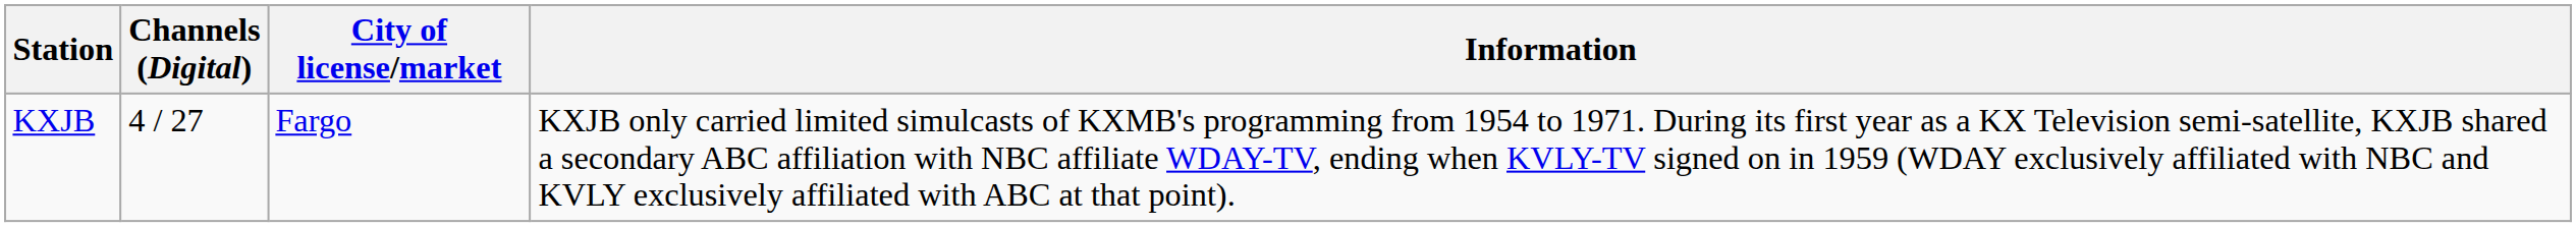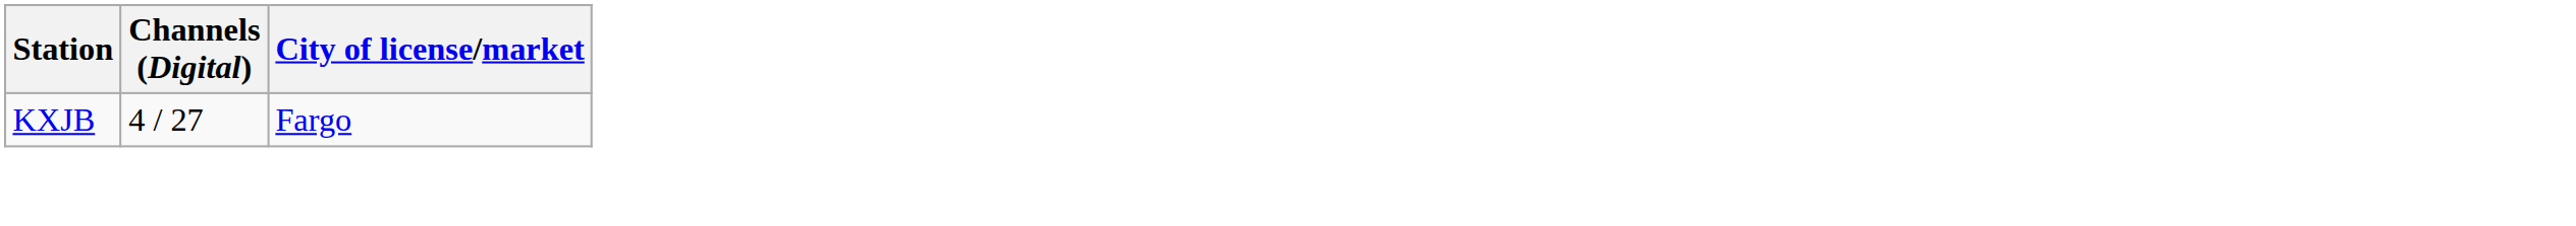- column: Information | KXJB only carried limited simulcasts of KXMB's programming from 1954 to 1971. During its first year as a KX Television semi-satellite, KXJB shared a secondary ABC affiliation with NBC affiliate WDAY-TV, ending when KVLY-TV signed on in 1959 (WDAY exclusively affiliated with NBC and KVLY exclusively affiliated with ABC at that point).
